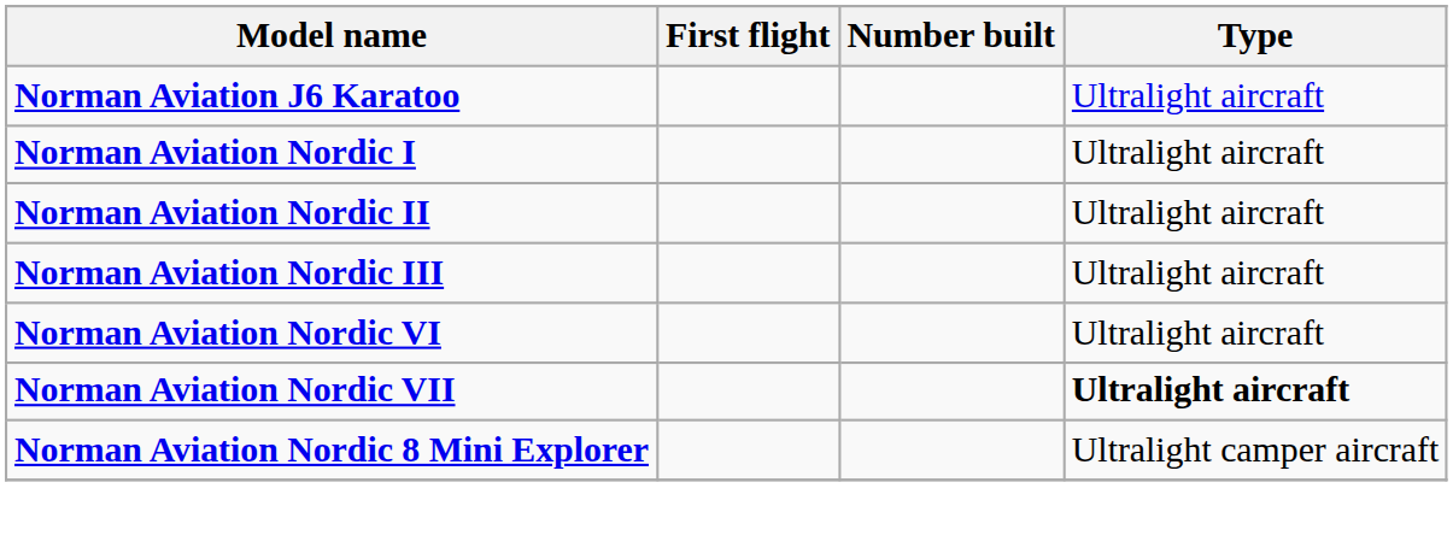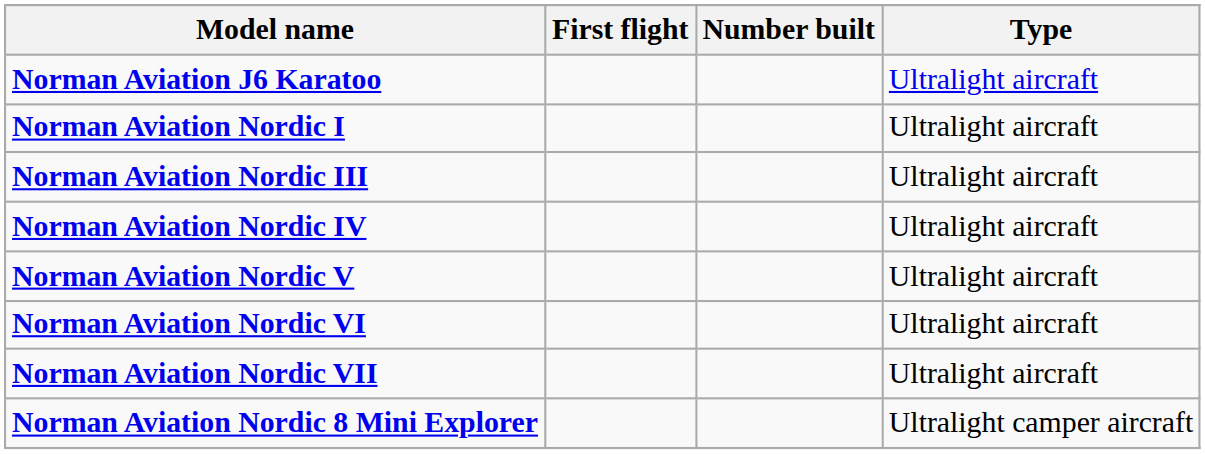- row: Norman Aviation Nordic II | Ultralight aircraft
+ row: Norman Aviation Nordic IV | Ultralight aircraft
+ row: Norman Aviation Nordic V | Ultralight aircraft
Norman Aviation Nordic VII | Type: bold -> normal
